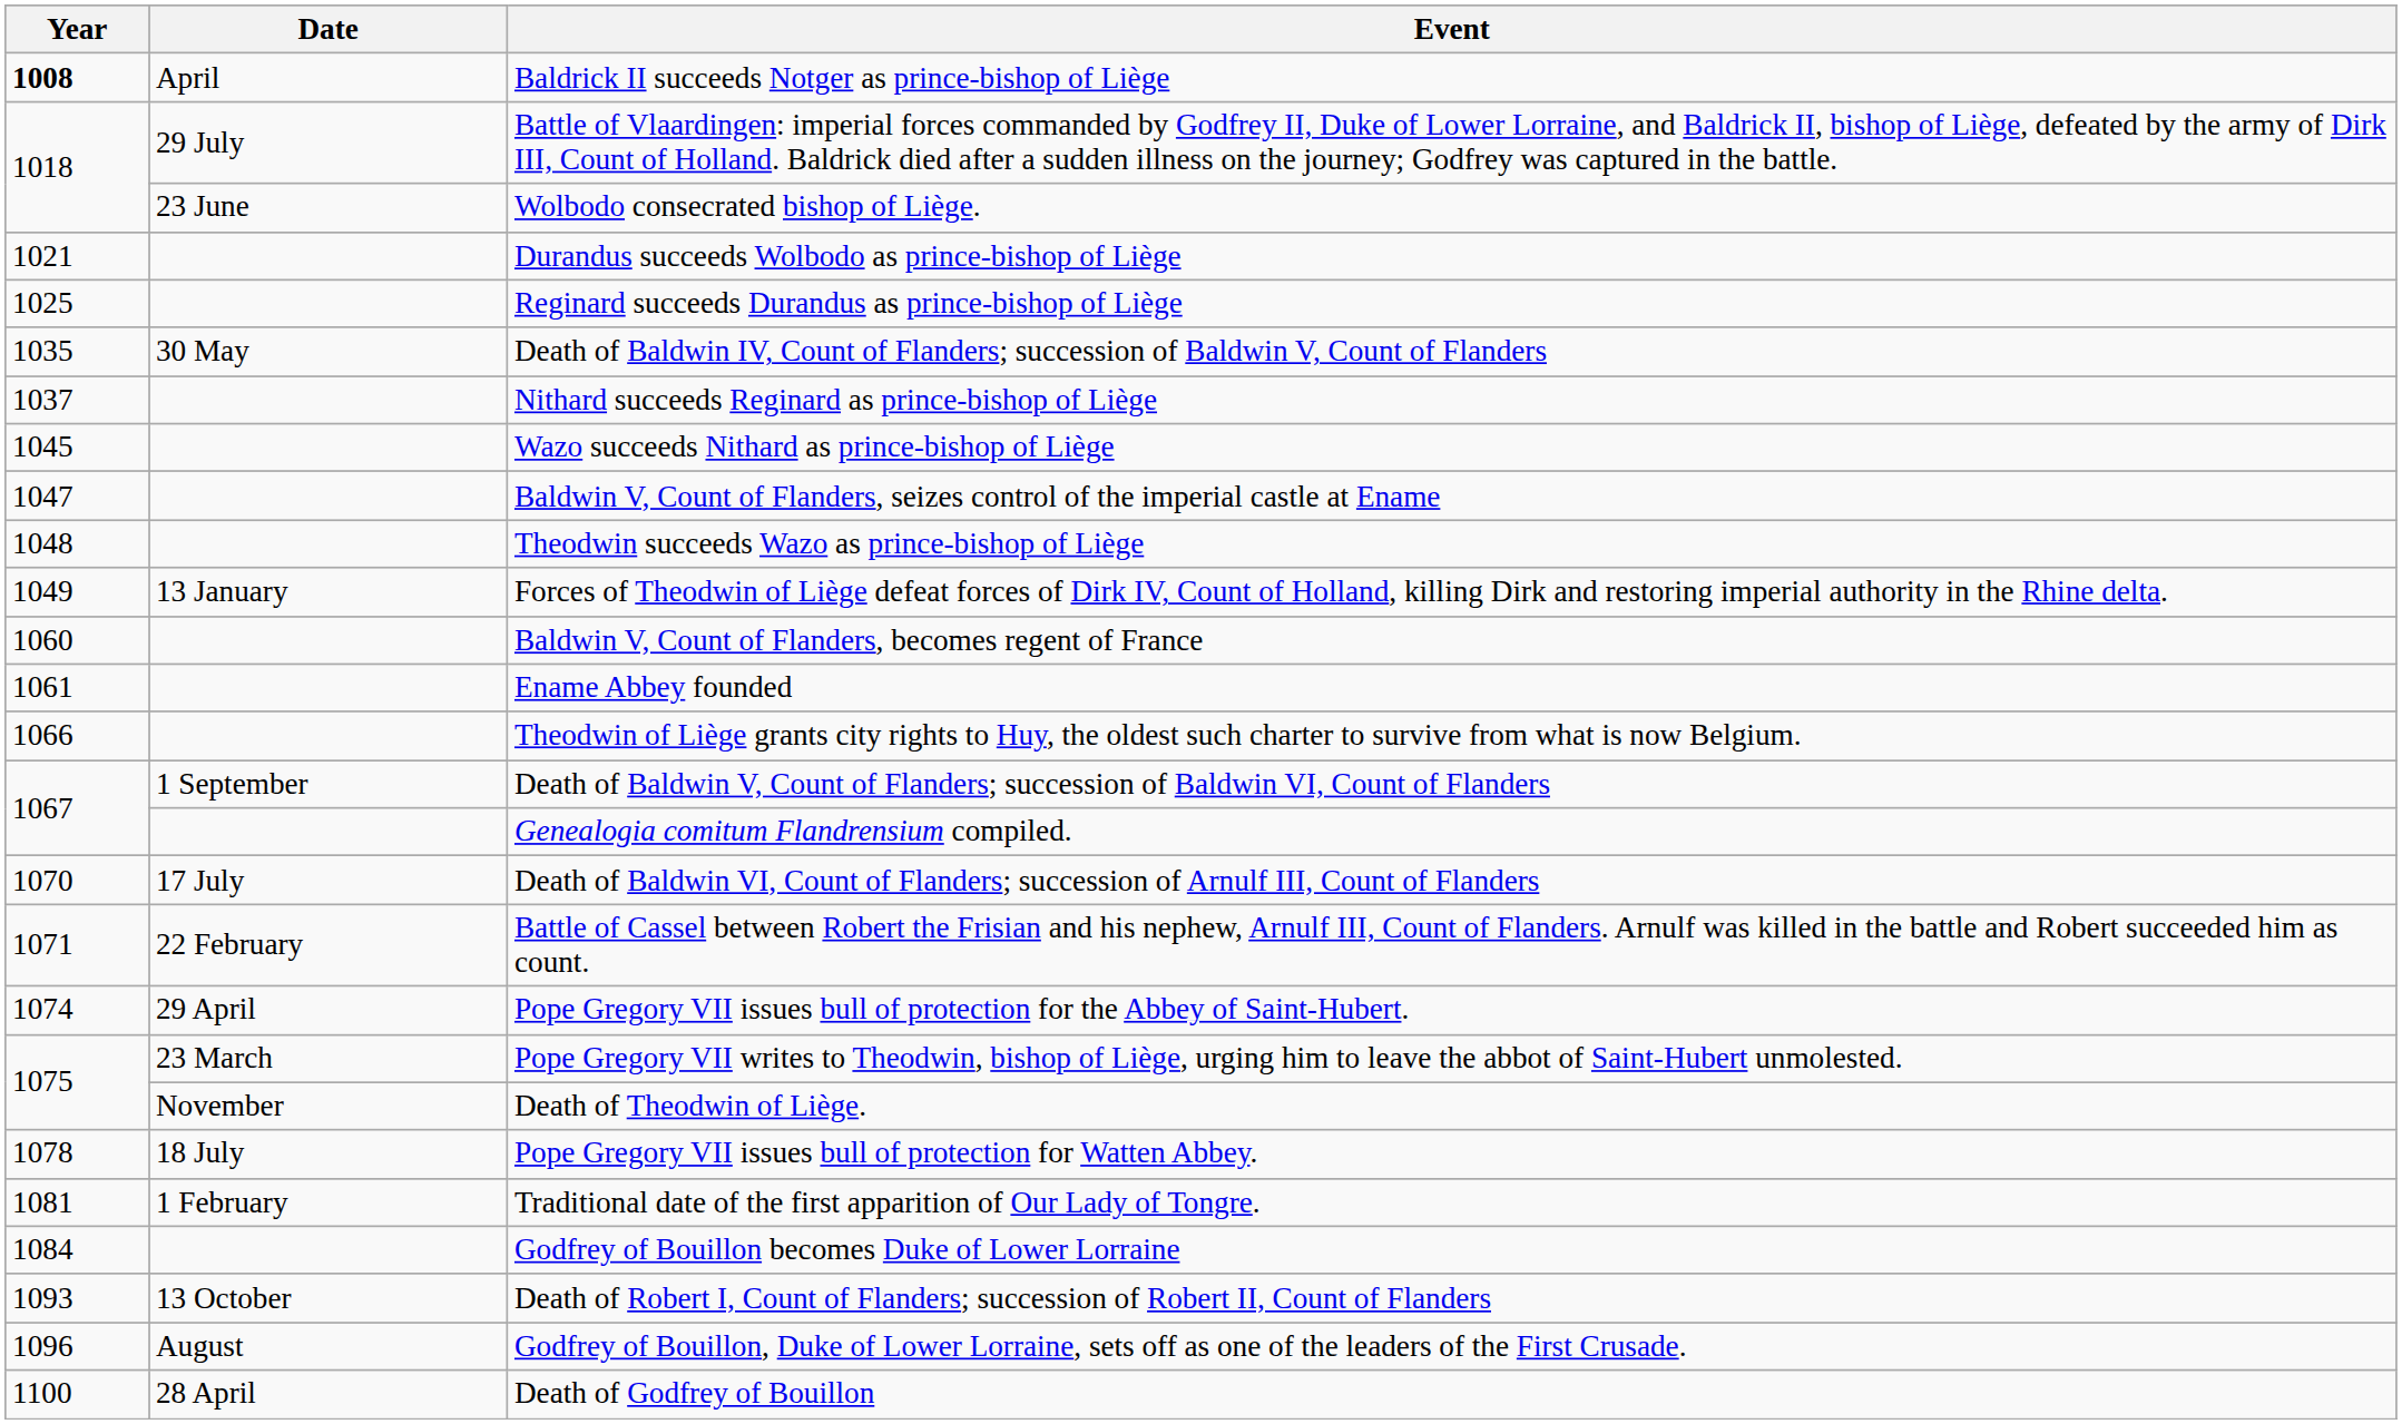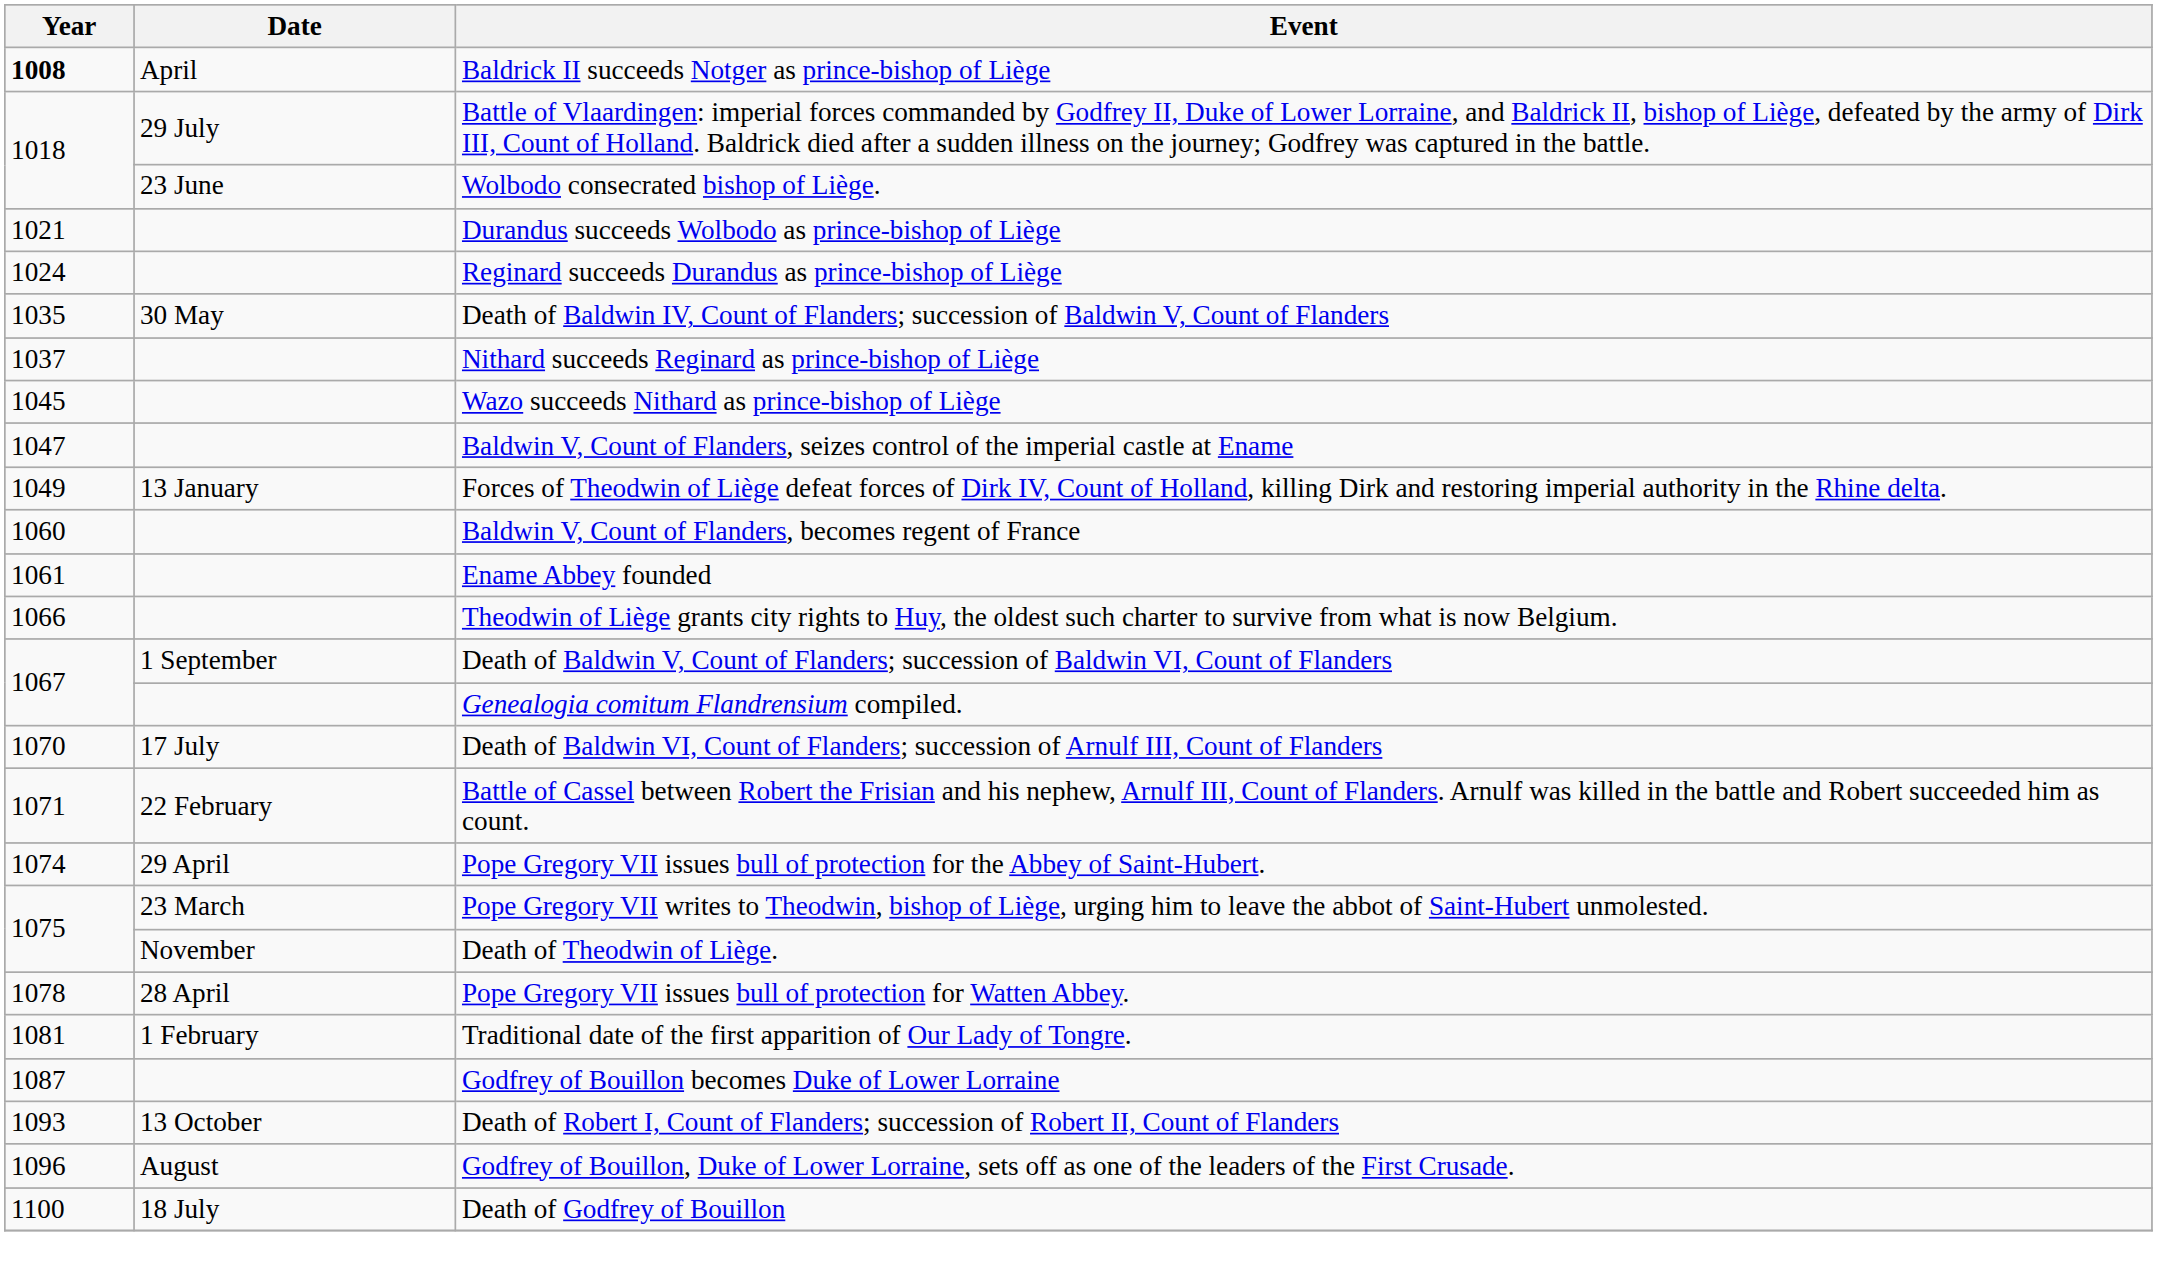Reginard succeeds Durandus as prince-bishop of Liège | Year: 1025 -> 1024
- row: 1048 | Theodwin succeeds Wazo as prince-bishop of Liège
Pope Gregory VII issues bull of protection for Watten Abbey. | Date: 18 July -> 28 April
Godfrey of Bouillon becomes Duke of Lower Lorraine | Year: 1084 -> 1087
Death of Godfrey of Bouillon | Date: 28 April -> 18 July
